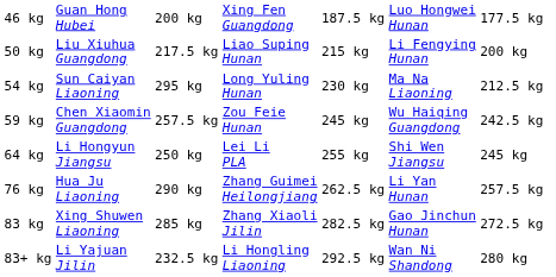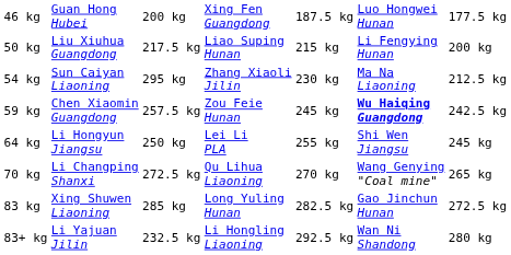54 kg | column 4: Long Yuling Hunan -> Zhang Xiaoli Jilin
59 kg | column 6: normal -> bold
+ row: 70 kg | Li Changping Shanxi | 272.5 kg | Qu Lihua Liaoning | 270 kg | Wang Genying "Coal mine" | 265 kg
- row: 76 kg | Hua Ju Liaoning | 290 kg | Zhang Guimei Heilongjiang | 262.5 kg | Li Yan Hunan | 257.5 kg
83 kg | column 4: Zhang Xiaoli Jilin -> Long Yuling Hunan
